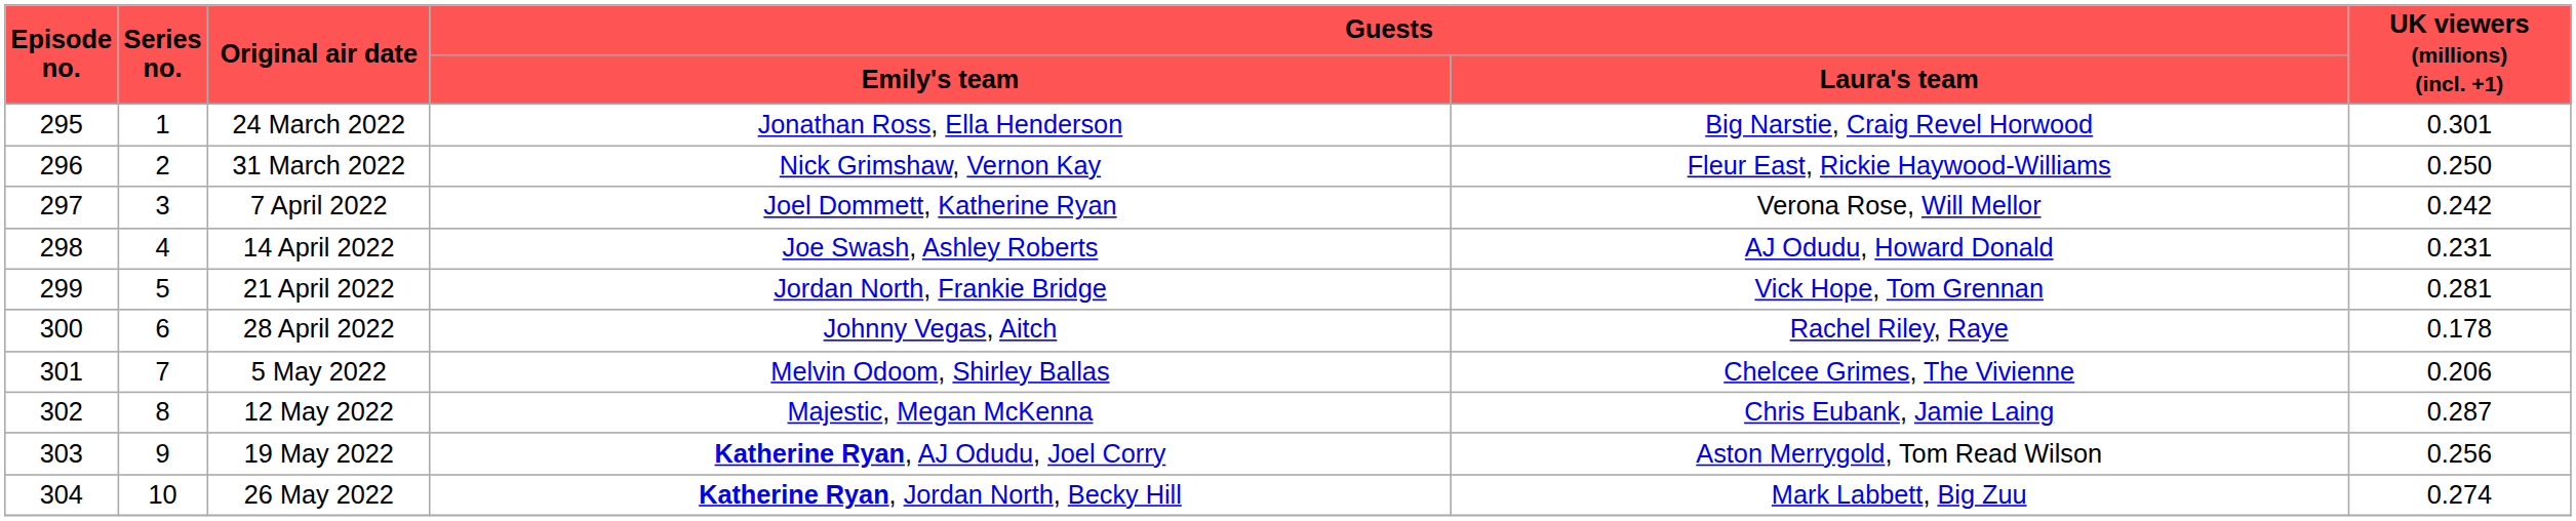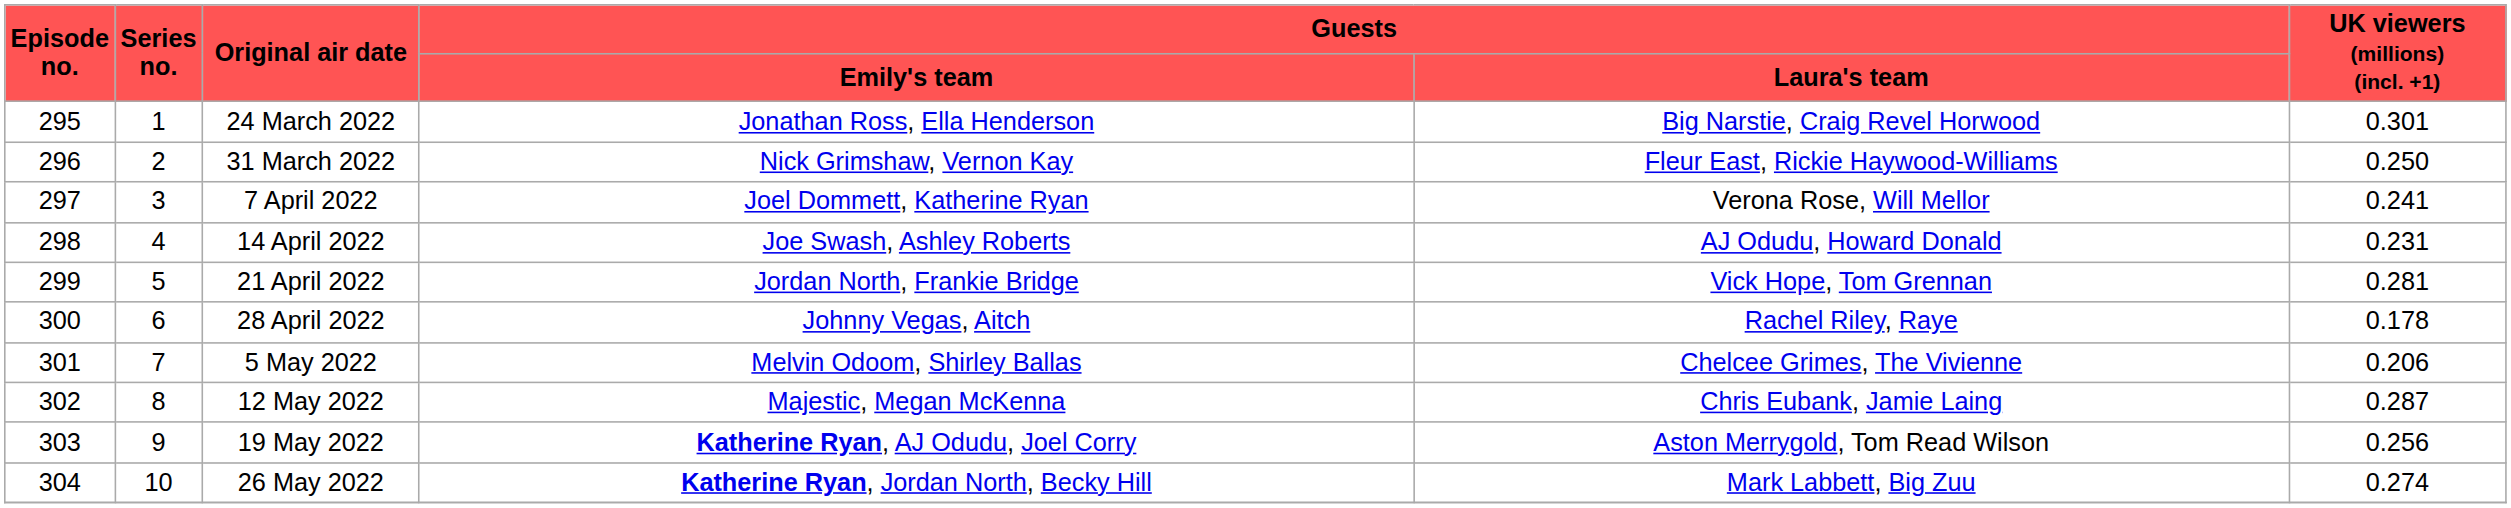7 April 2022 | UK viewers (millions) (incl. +1): 0.242 -> 0.241
